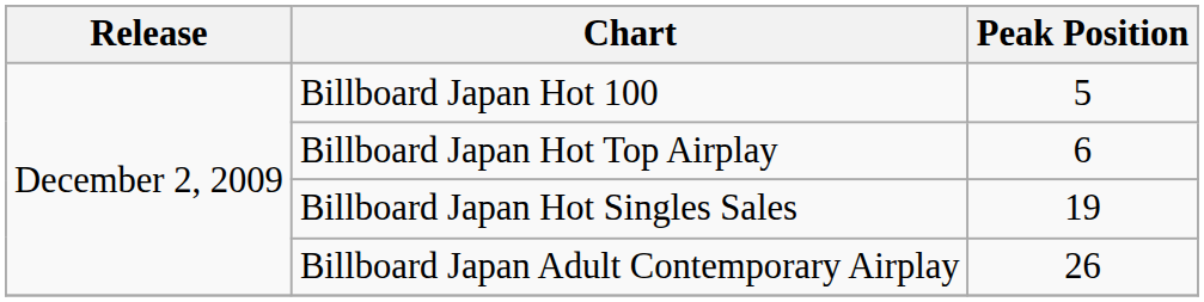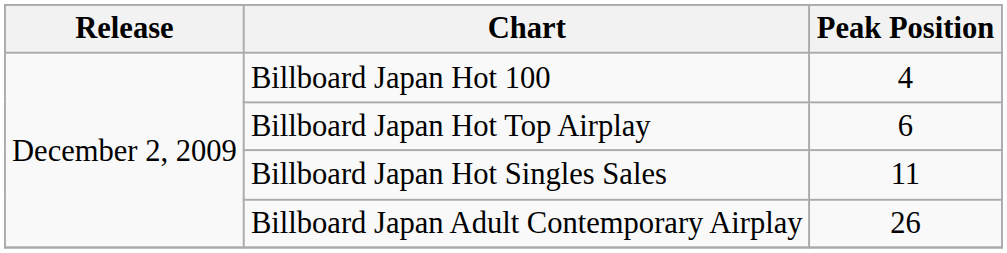Billboard Japan Hot 100 | Peak Position: 5 -> 4
Billboard Japan Hot Singles Sales | Peak Position: 19 -> 11
